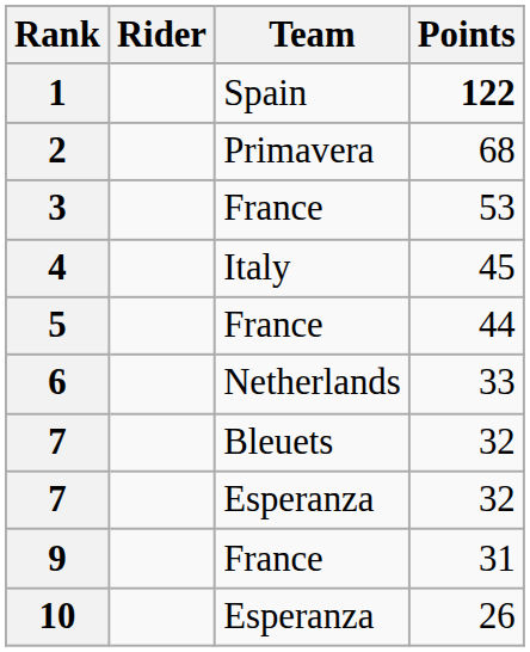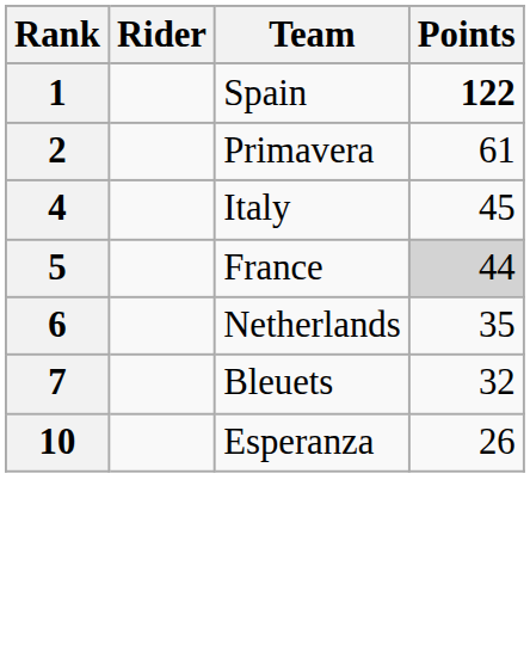2 | Points: 68 -> 61
- row: 3 | France | 53
5 | Points: no background -> lightgrey background
6 | Points: 33 -> 35
- row: 7 | Esperanza | 32
- row: 9 | France | 31
